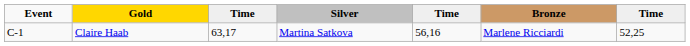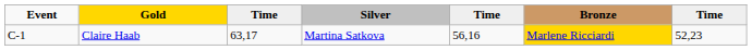Claire Haab | Bronze: no background -> gold background
Claire Haab | column 7: 52,25 -> 52,23
